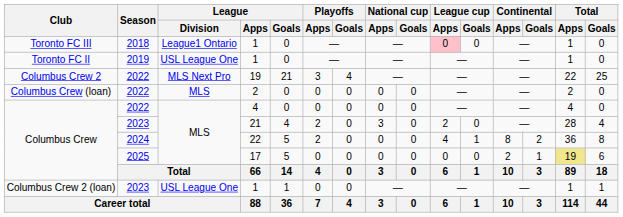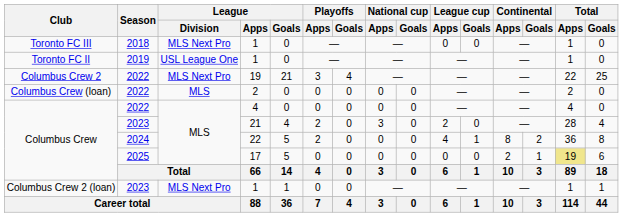Toronto FC III / 1 | League / Division: League1 Ontario -> MLS Next Pro
Toronto FC III / 1 | League cup / Apps: pink background -> no background
Columbus Crew 2 (loan) / 1 | League / Division: USL League One -> MLS Next Pro
